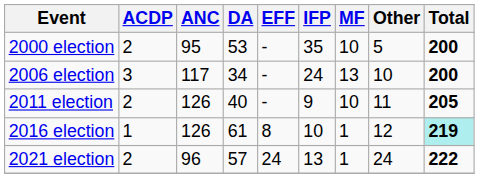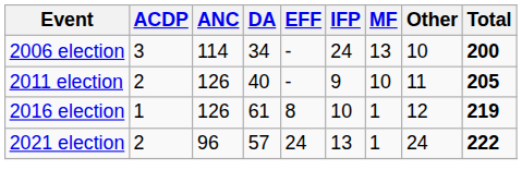- row: 2000 election | 2 | 95 | 53 | - | 35 | 10 | 5 | 200
2006 election | ANC: 117 -> 114
2016 election | Total: paleturquoise background -> no background
